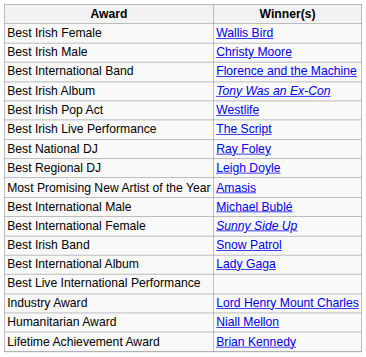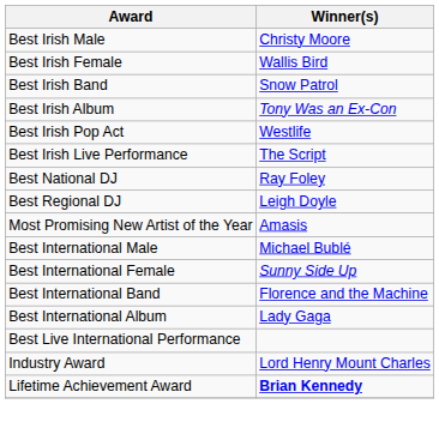rows swapped: Best Irish Male <-> Best Irish Female
rows swapped: Best Irish Band <-> Best International Band
- row: Humanitarian Award | Niall Mellon
Lifetime Achievement Award | Winner(s): normal -> bold
